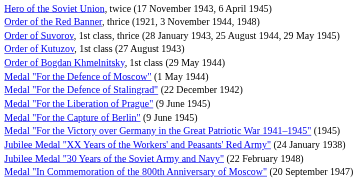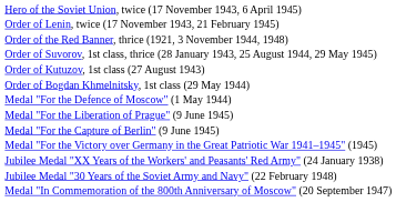+ row: Order of Lenin, twice (17 November 1943, 21 February 1945)
- row: Medal "For the Defence of Stalingrad" (22 December 1942)
